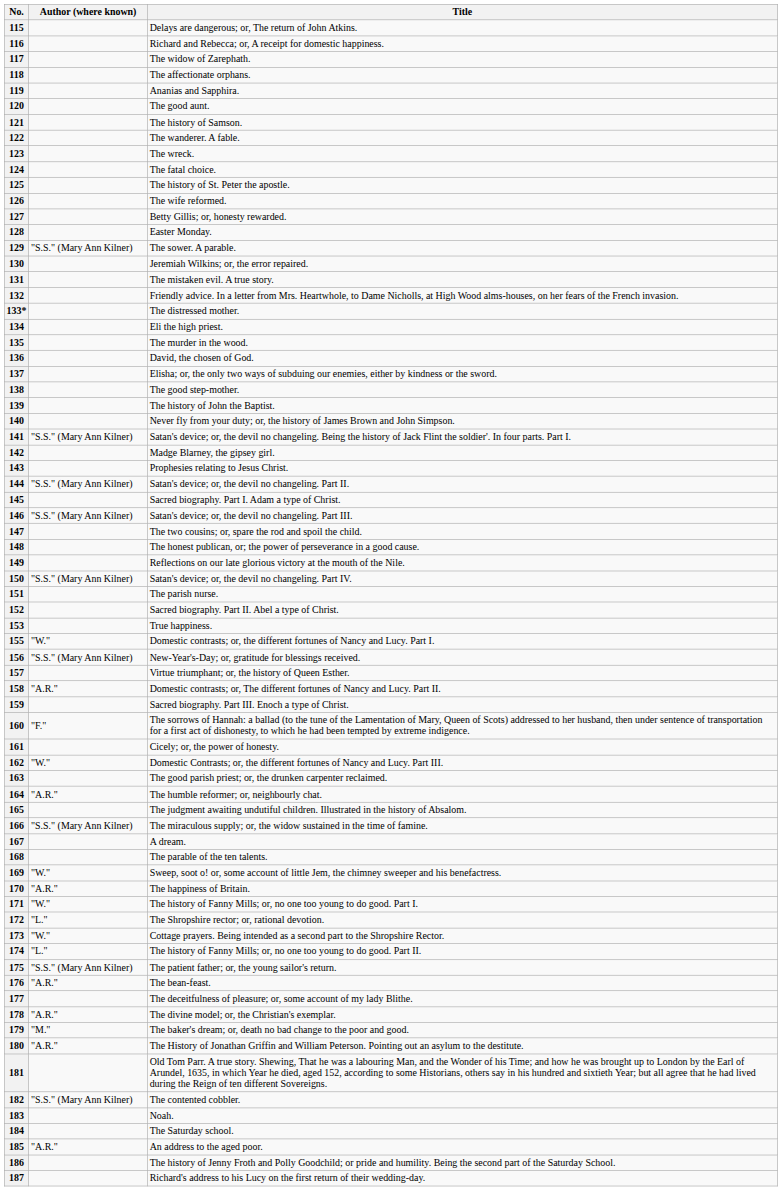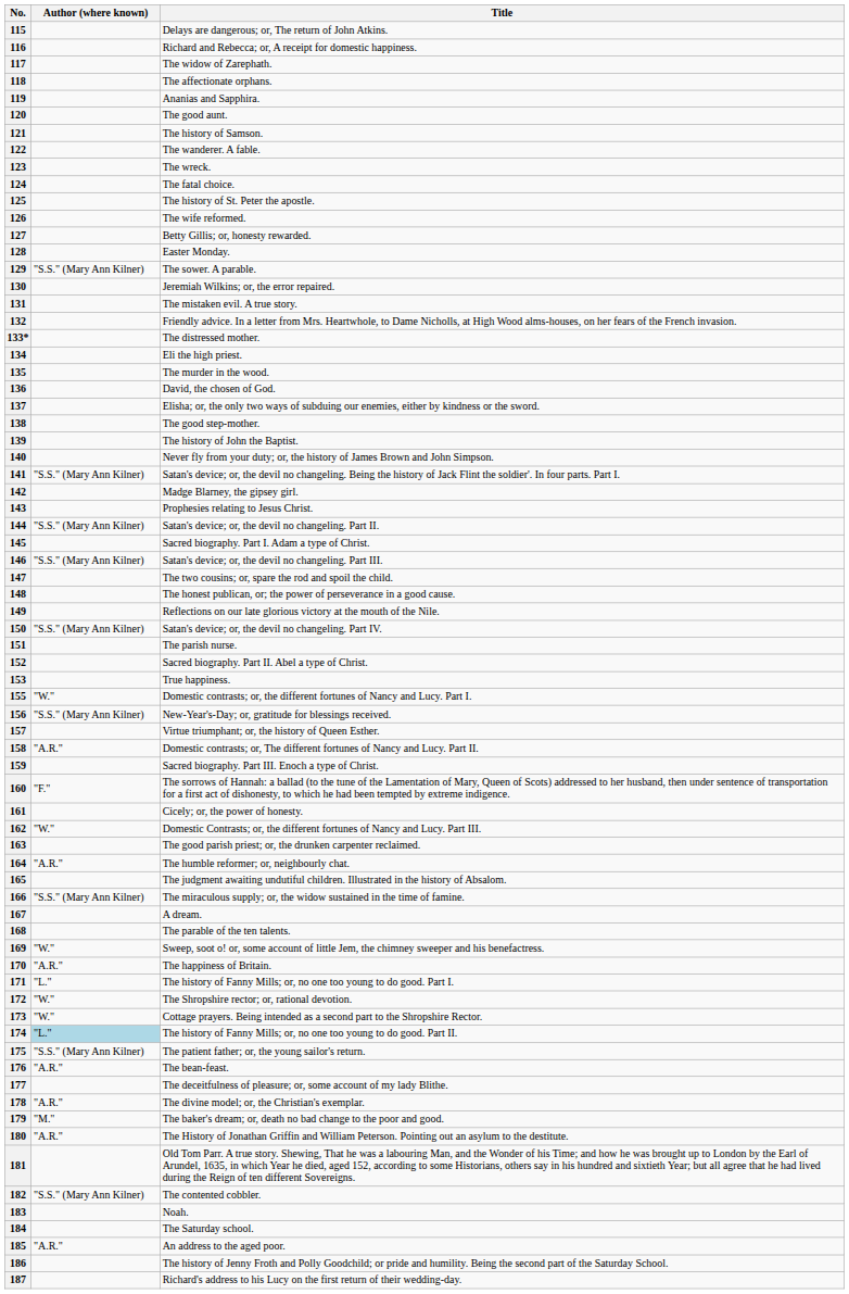171 | Author (where known): "W." -> "L."
172 | Author (where known): "L." -> "W."
174 | Author (where known): no background -> lightblue background
